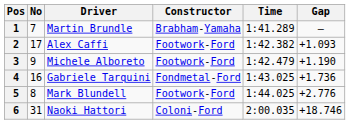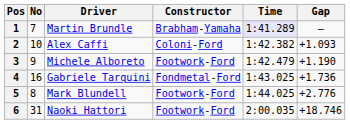1 | Time: no background -> lavender background
2 | No: 17 -> 10
2 | Constructor: Footwork-Ford -> Coloni-Ford
6 | Constructor: Coloni-Ford -> Footwork-Ford
